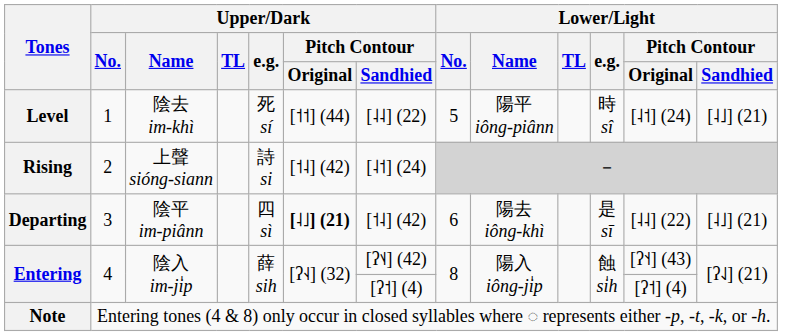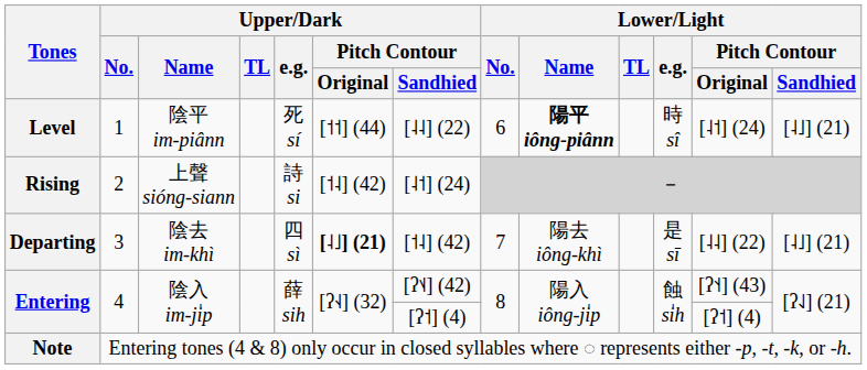Level | Upper/Dark / Name: 陰去 im-khì -> 陰平 im-piânn
Level | Lower/Light / No.: 5 -> 6
Level | Lower/Light / Name: normal -> bold
Departing | Upper/Dark / Name: 陰平 im-piânn -> 陰去 im-khì
Departing | Lower/Light / No.: 6 -> 7
